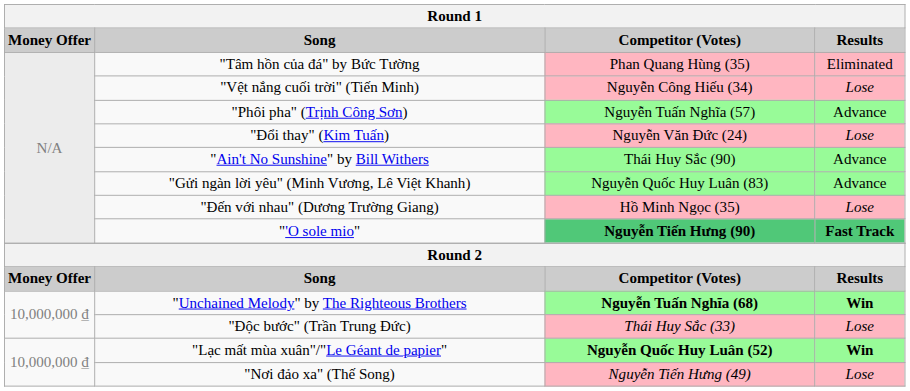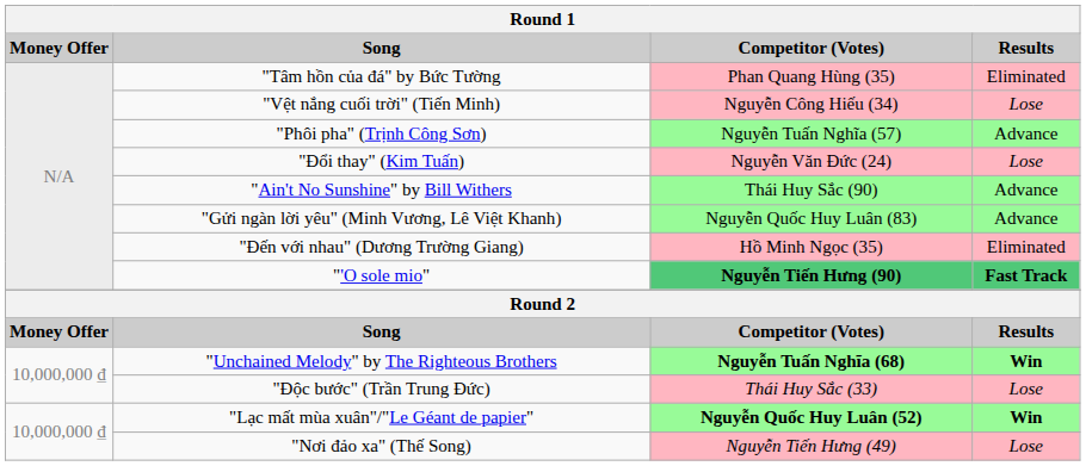"Đến với nhau" (Dương Trường Giang) | Results: Lose -> Eliminated
